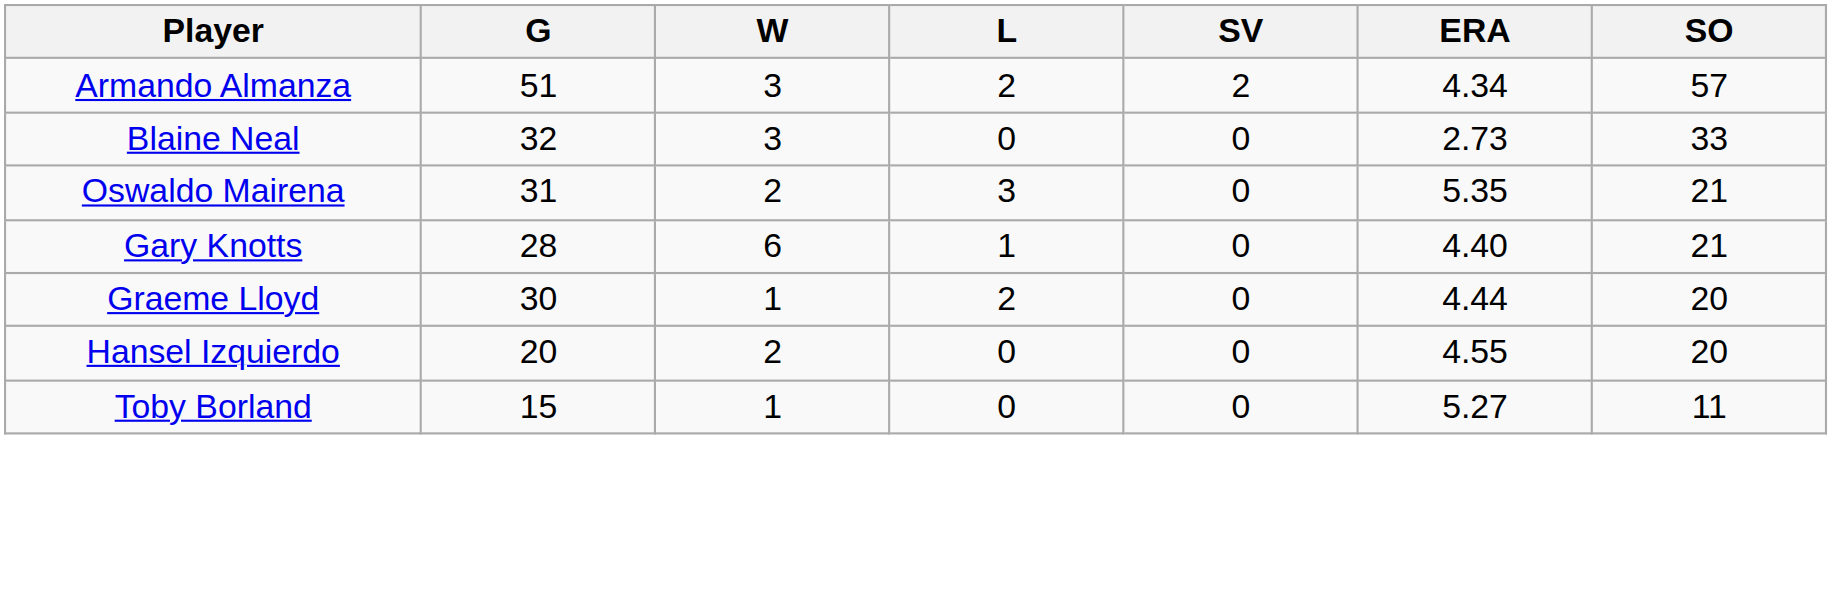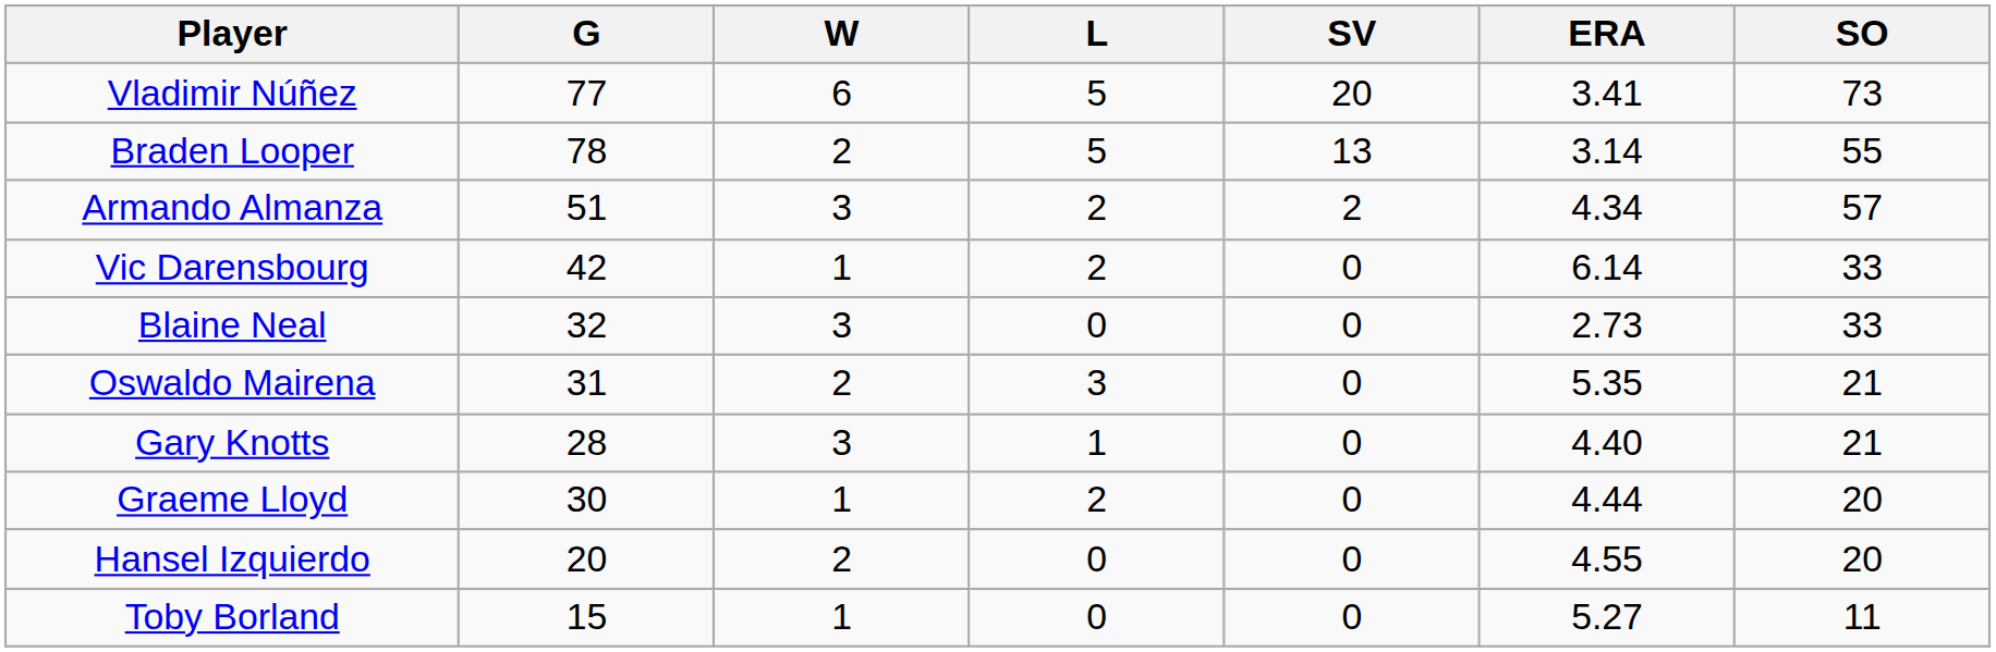+ row: Vladimir Núñez | 77 | 6 | 5 | 20 | 3.41 | 73
+ row: Braden Looper | 78 | 2 | 5 | 13 | 3.14 | 55
+ row: Vic Darensbourg | 42 | 1 | 2 | 0 | 6.14 | 33
Gary Knotts | W: 6 -> 3
